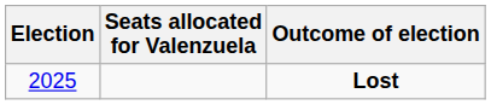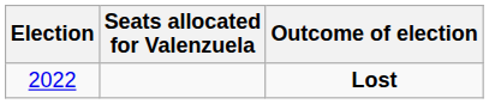Lost | Election: 2025 -> 2022
